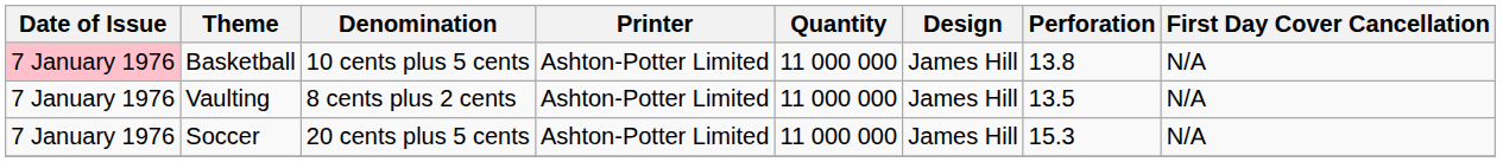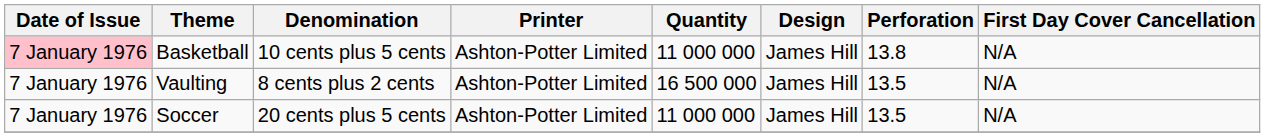Vaulting | Quantity: 11 000 000 -> 16 500 000
Soccer | Perforation: 15.3 -> 13.5
